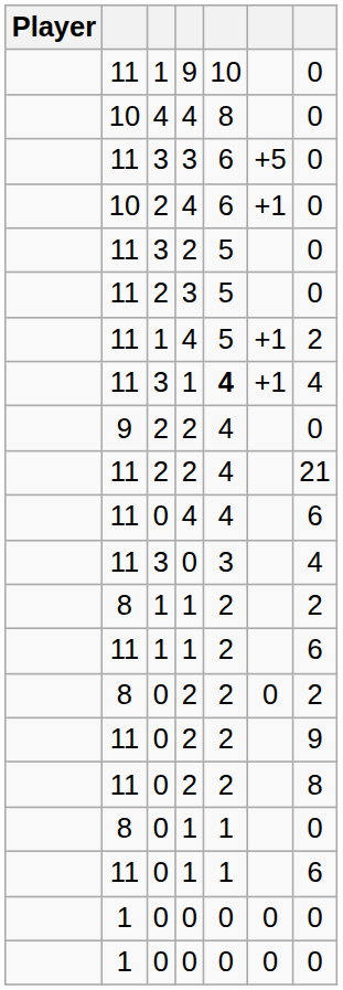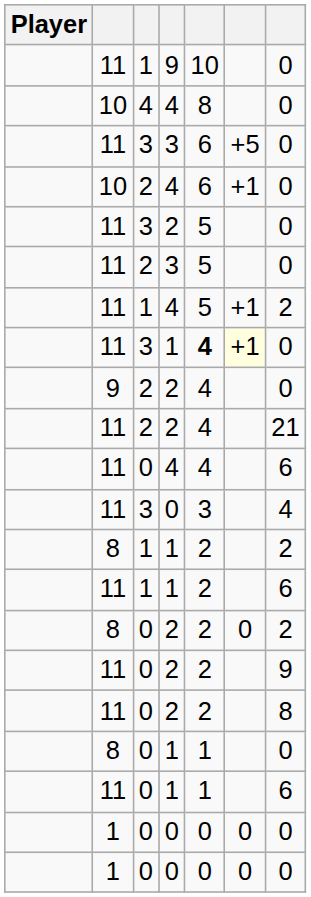3 / 1 | column 6: no background -> lightyellow background
3 / 1 | column 7: 4 -> 0
